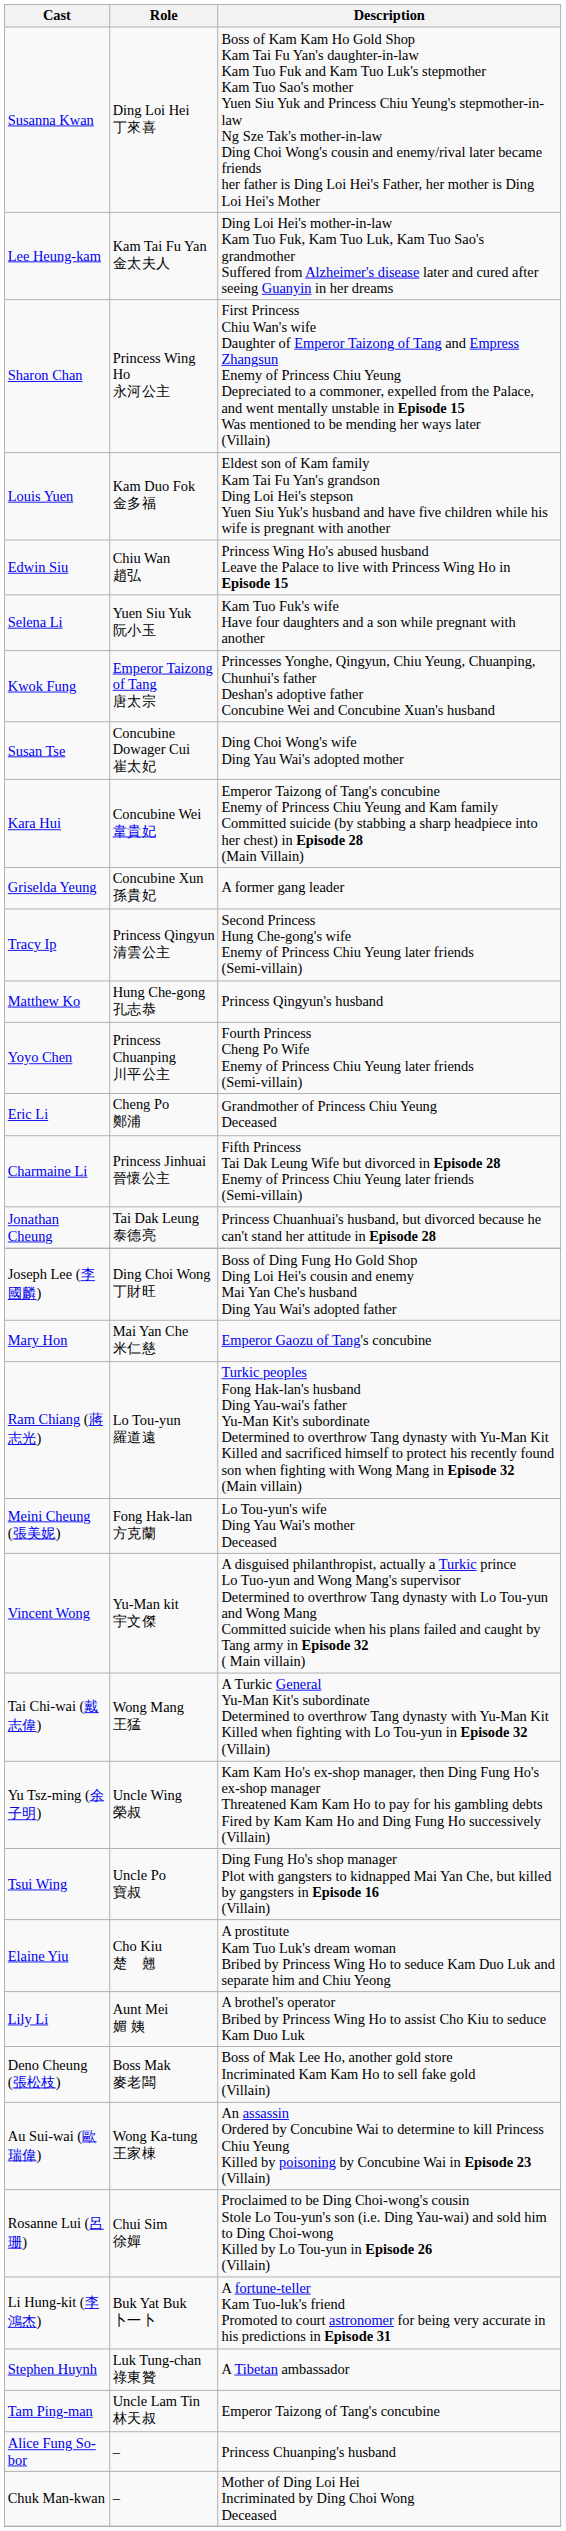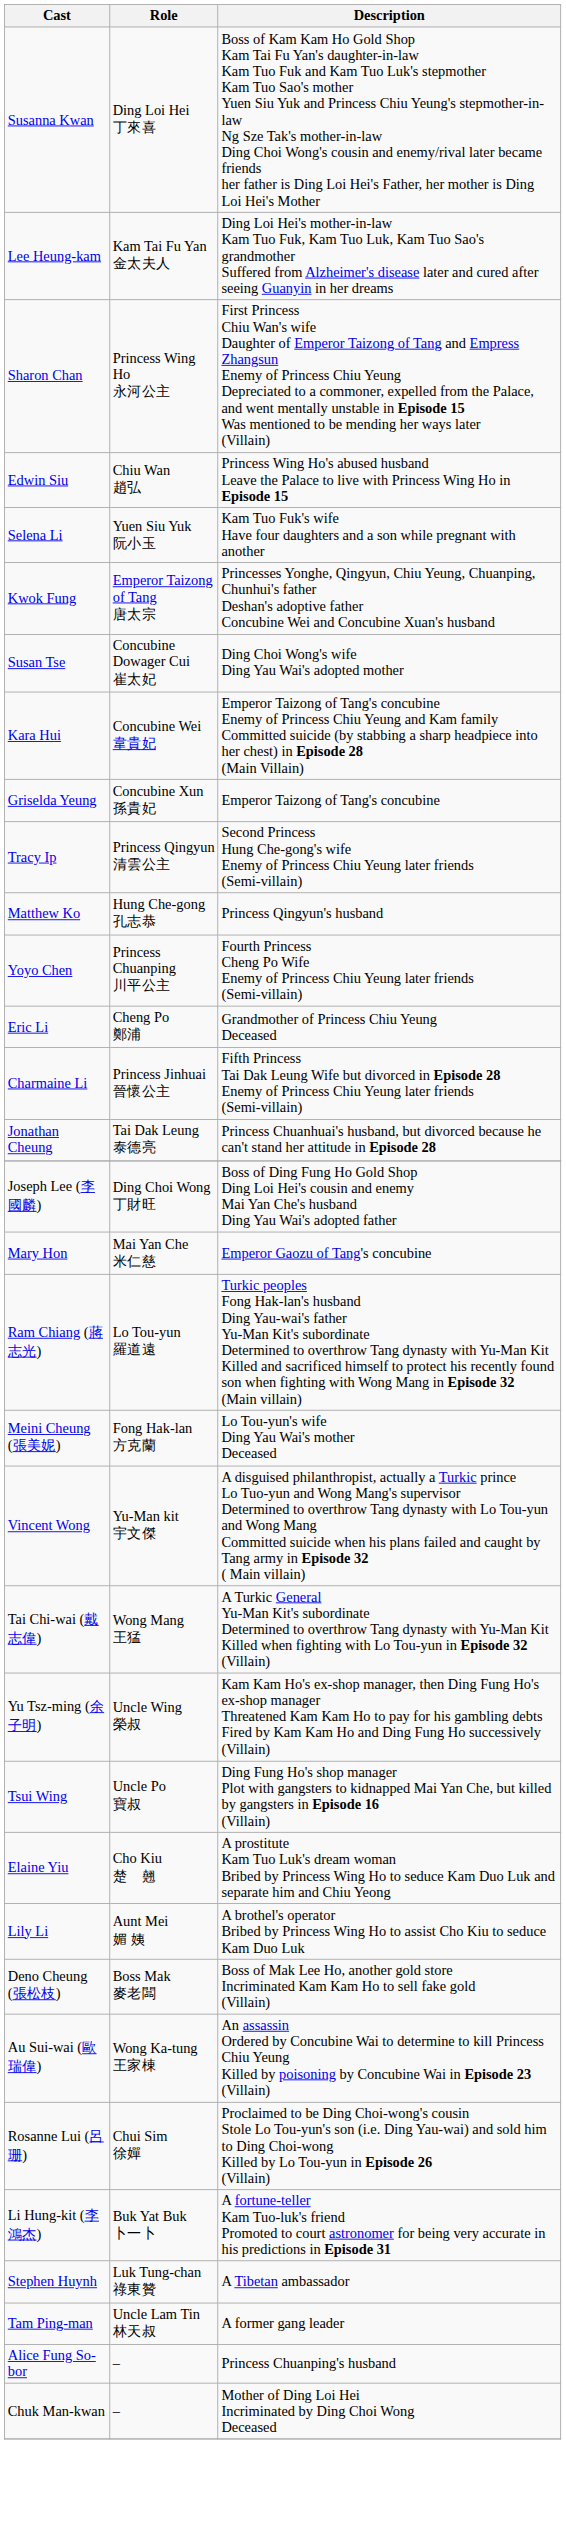- row: Louis Yuen | Kam Duo Fok 金多福 | Eldest son of Kam family Kam Tai Fu Yan's grandson Ding Loi Hei's stepson Yuen Siu Yuk's husband and have five children while his wife is pregnant with another
Griselda Yeung | Description: A former gang leader -> Emperor Taizong of Tang's concubine
Tam Ping-man | Description: Emperor Taizong of Tang's concubine -> A former gang leader
